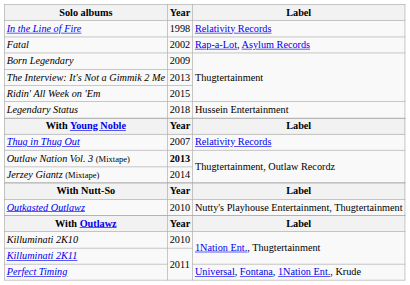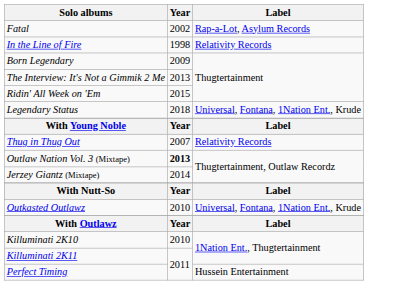rows swapped: In the Line of Fire <-> Fatal
Legendary Status | Label: Hussein Entertainment -> Universal, Fontana, 1Nation Ent., Krude
Outkasted Outlawz | Label: Nutty's Playhouse Entertainment, Thugtertainment -> Universal, Fontana, 1Nation Ent., Krude
Perfect Timing | Label: Universal, Fontana, 1Nation Ent., Krude -> Hussein Entertainment
